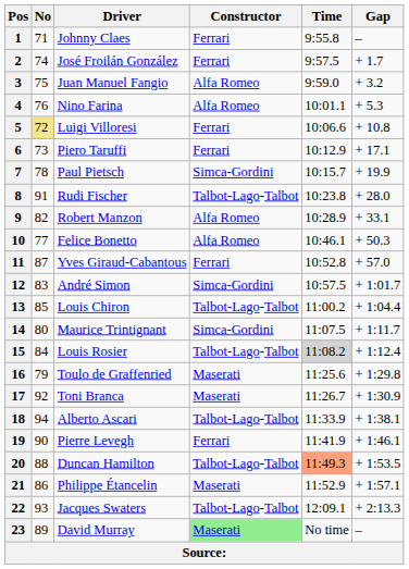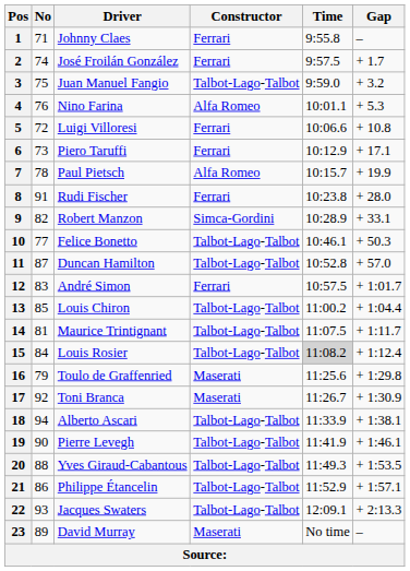3 | Constructor: Alfa Romeo -> Talbot-Lago-Talbot
5 | No: khaki background -> no background
7 | Constructor: Simca-Gordini -> Alfa Romeo
8 | Constructor: Talbot-Lago-Talbot -> Ferrari
9 | Constructor: Alfa Romeo -> Simca-Gordini
10 | Constructor: Alfa Romeo -> Talbot-Lago-Talbot
11 | Driver: Yves Giraud-Cabantous -> Duncan Hamilton
11 | Constructor: Ferrari -> Talbot-Lago-Talbot
12 | Constructor: Simca-Gordini -> Ferrari
14 | No: 80 -> 81
14 | Constructor: Simca-Gordini -> Talbot-Lago-Talbot
19 | Constructor: Ferrari -> Talbot-Lago-Talbot
20 | Driver: Duncan Hamilton -> Yves Giraud-Cabantous
20 | Time: lightsalmon background -> no background
21 | Constructor: Maserati -> Talbot-Lago-Talbot
23 | Constructor: lightgreen background -> no background
